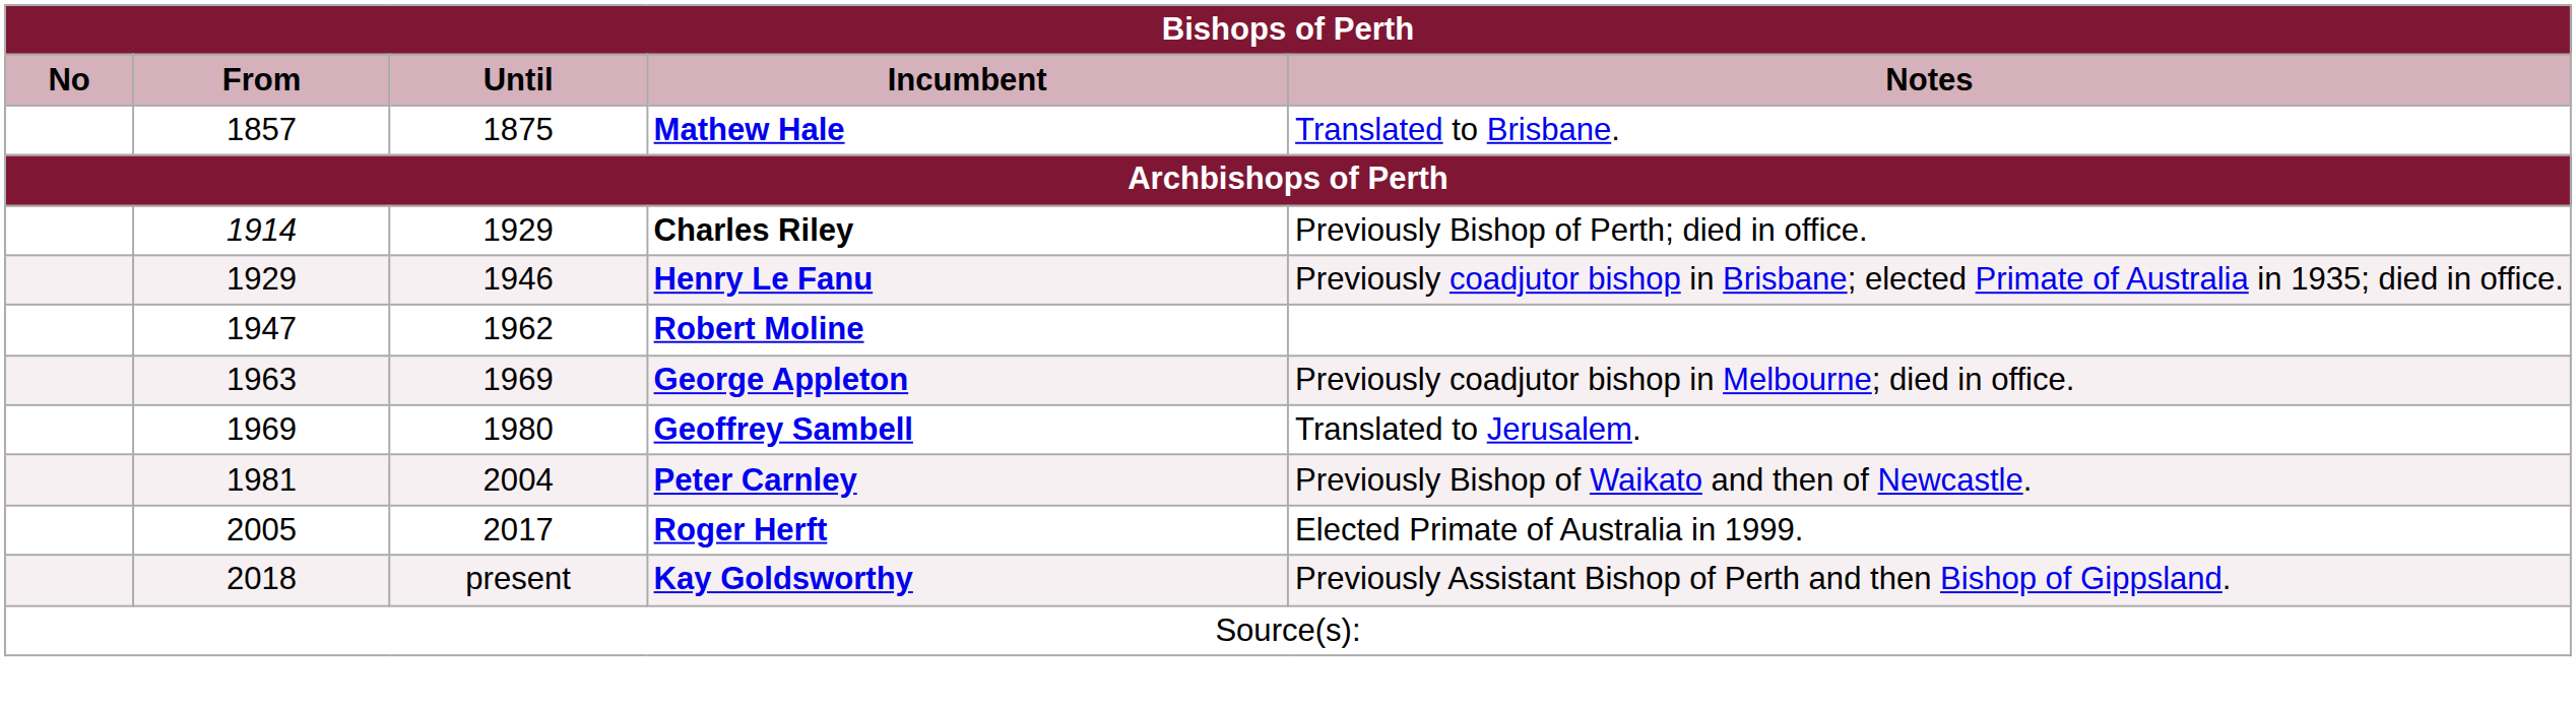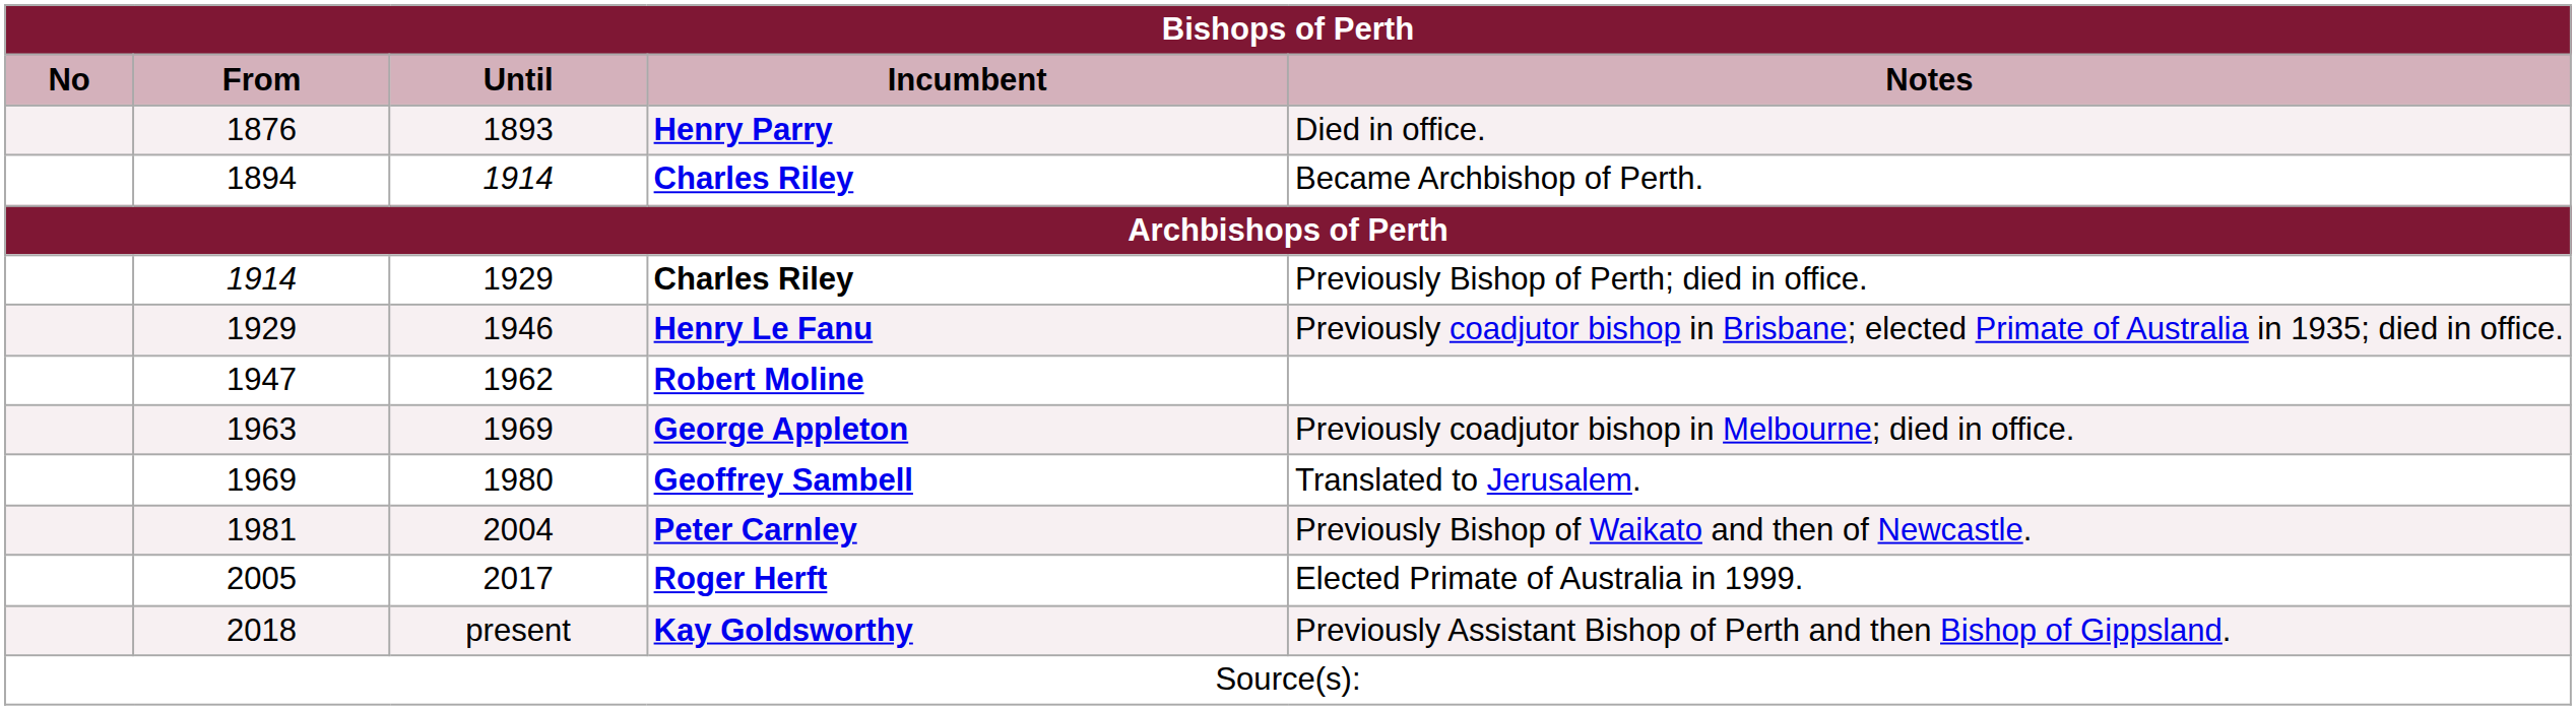- row: 1857 | 1875 | Mathew Hale | Translated to Brisbane.
+ row: 1876 | 1893 | Henry Parry | Died in office.
+ row: 1894 | 1914 | Charles Riley | Became Archbishop of Perth.
